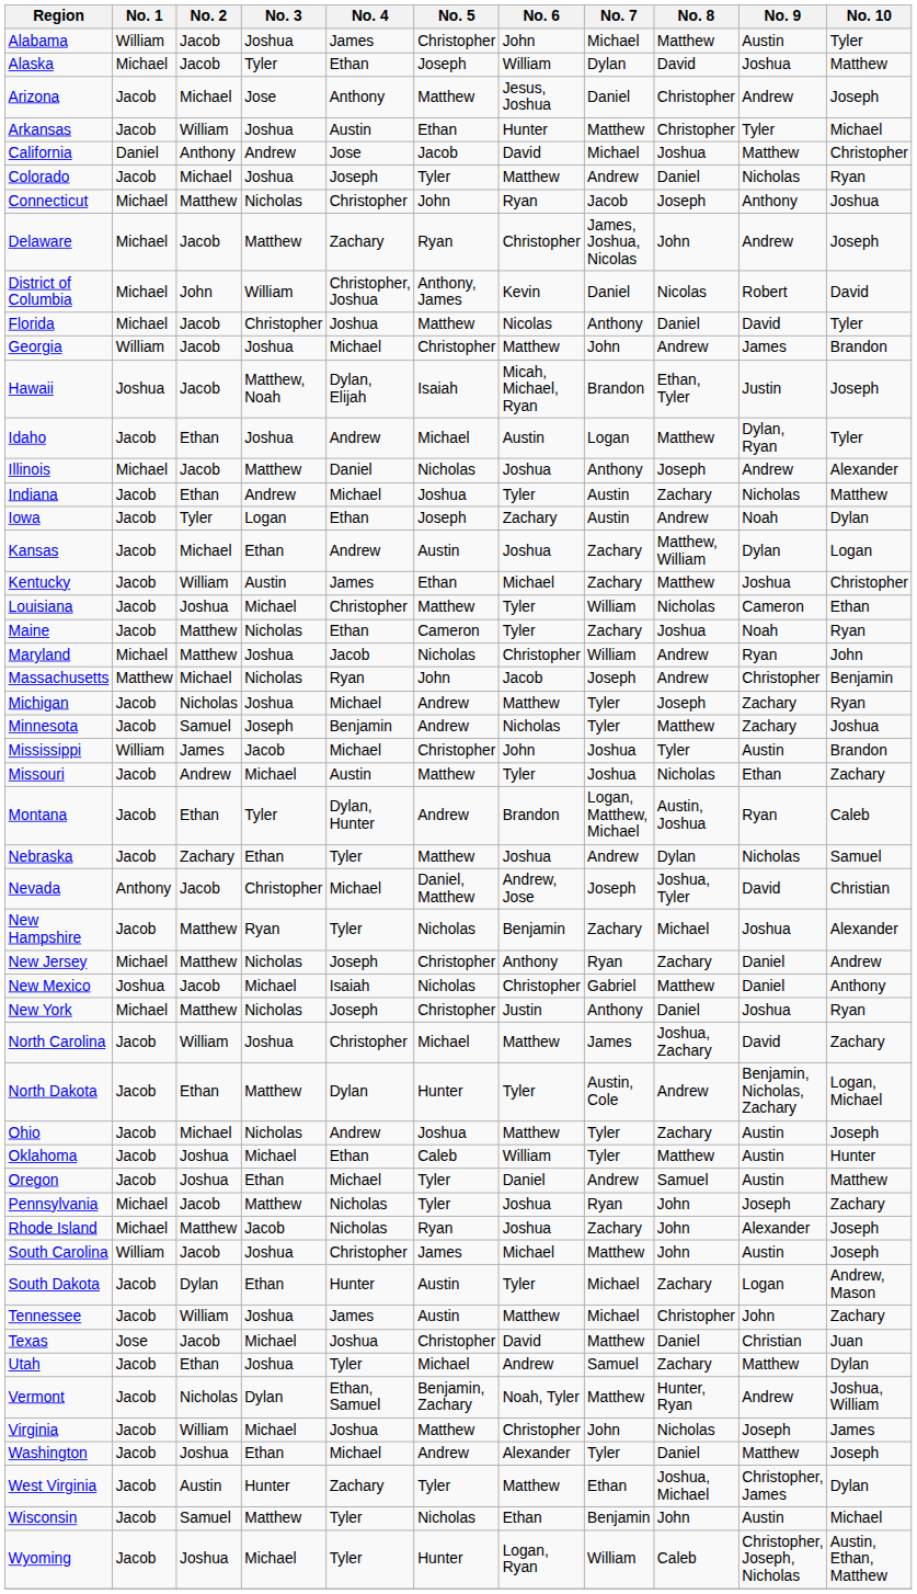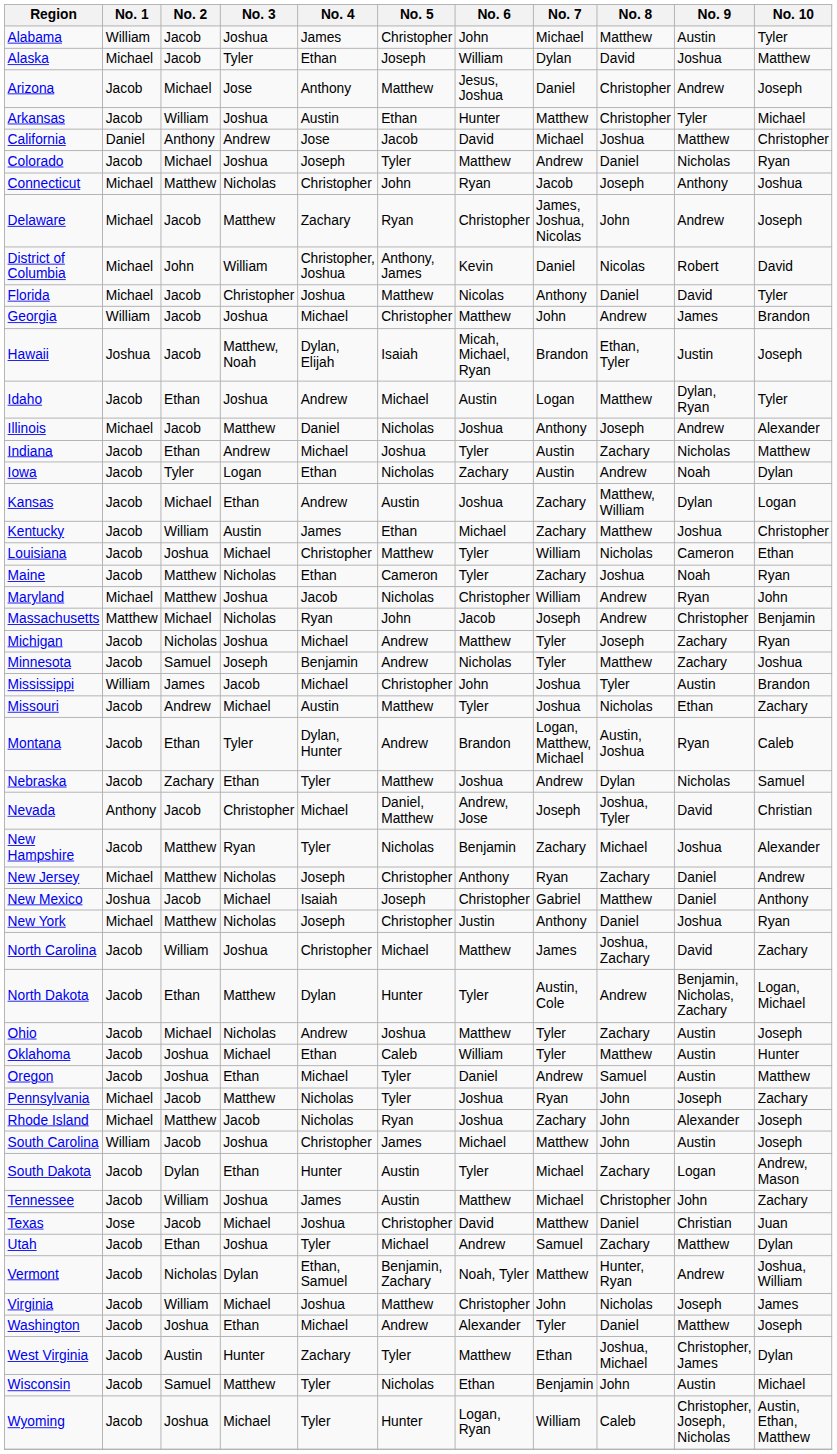Iowa | No. 5: Joseph -> Nicholas
New Mexico | No. 5: Nicholas -> Joseph
